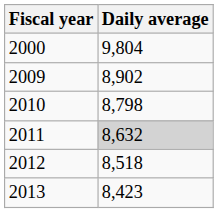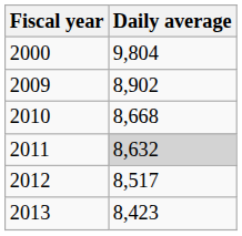2010 | Daily average: 8,798 -> 8,668
2012 | Daily average: 8,518 -> 8,517
